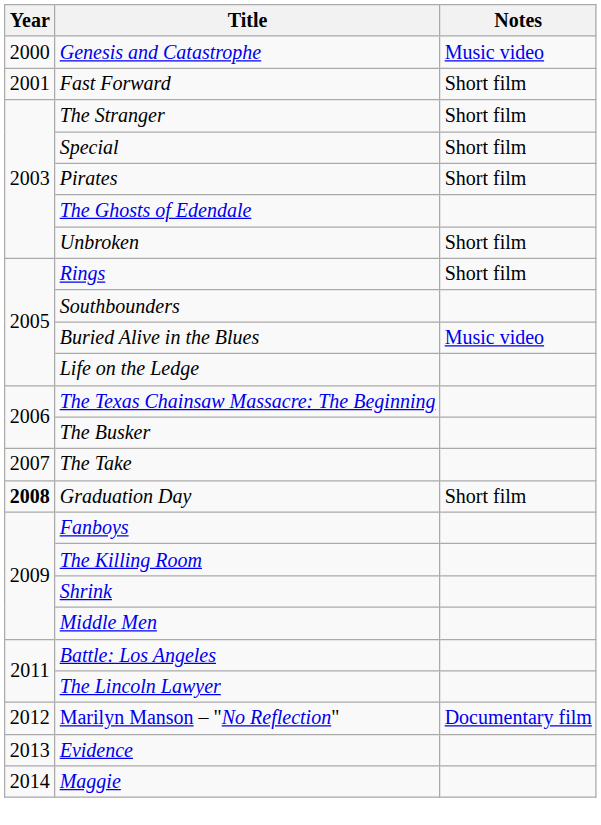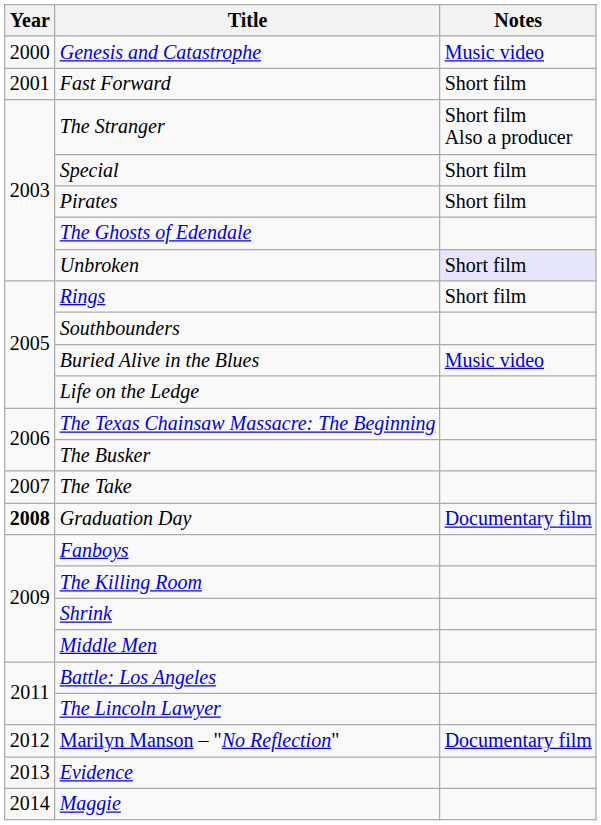The Stranger | Notes: Short film -> Short film Also a producer
Unbroken | Notes: no background -> lavender background
Graduation Day | Notes: Short film -> Documentary film
